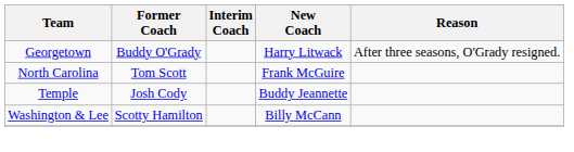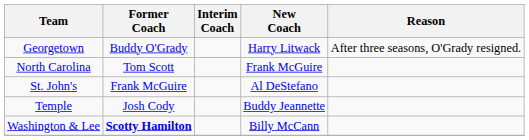+ row: St. John's | Frank McGuire | Al DeStefano
Washington & Lee | Former Coach: normal -> bold
